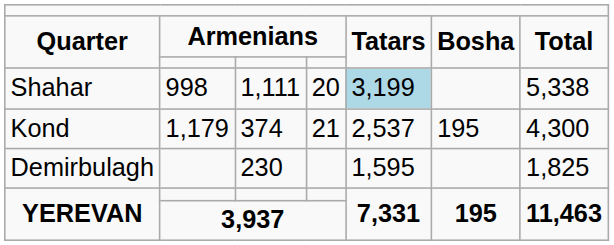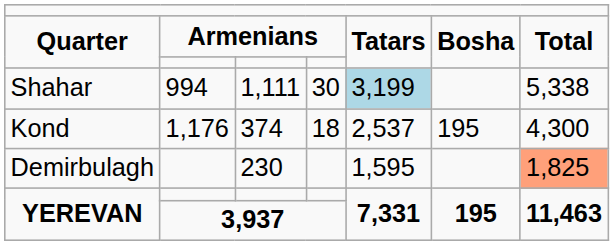1,111 | column 2: 998 -> 994
1,111 | column 4: 20 -> 30
374 | column 2: 1,179 -> 1,176
374 | column 4: 21 -> 18
230 | column 7: no background -> lightsalmon background
